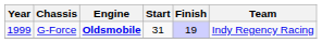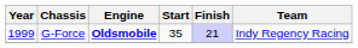G-Force | Start: 31 -> 35
G-Force | Finish: 19 -> 21
